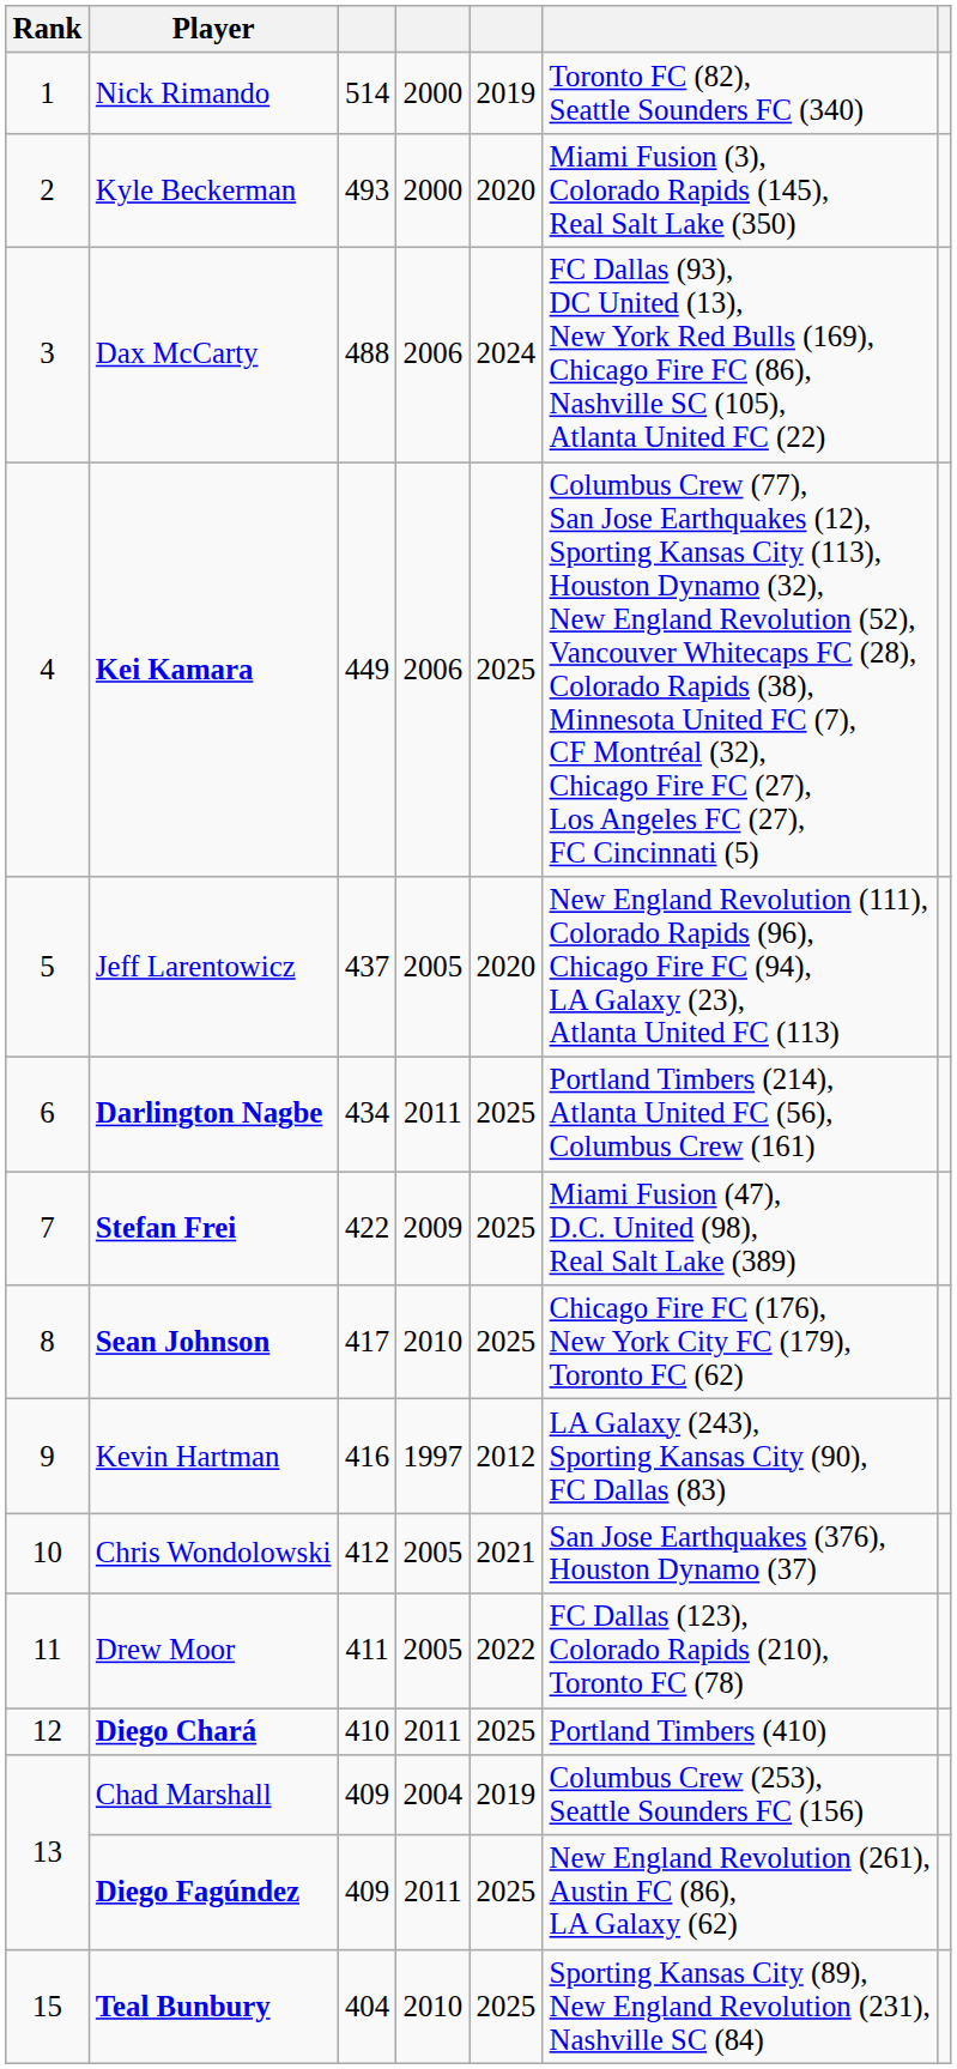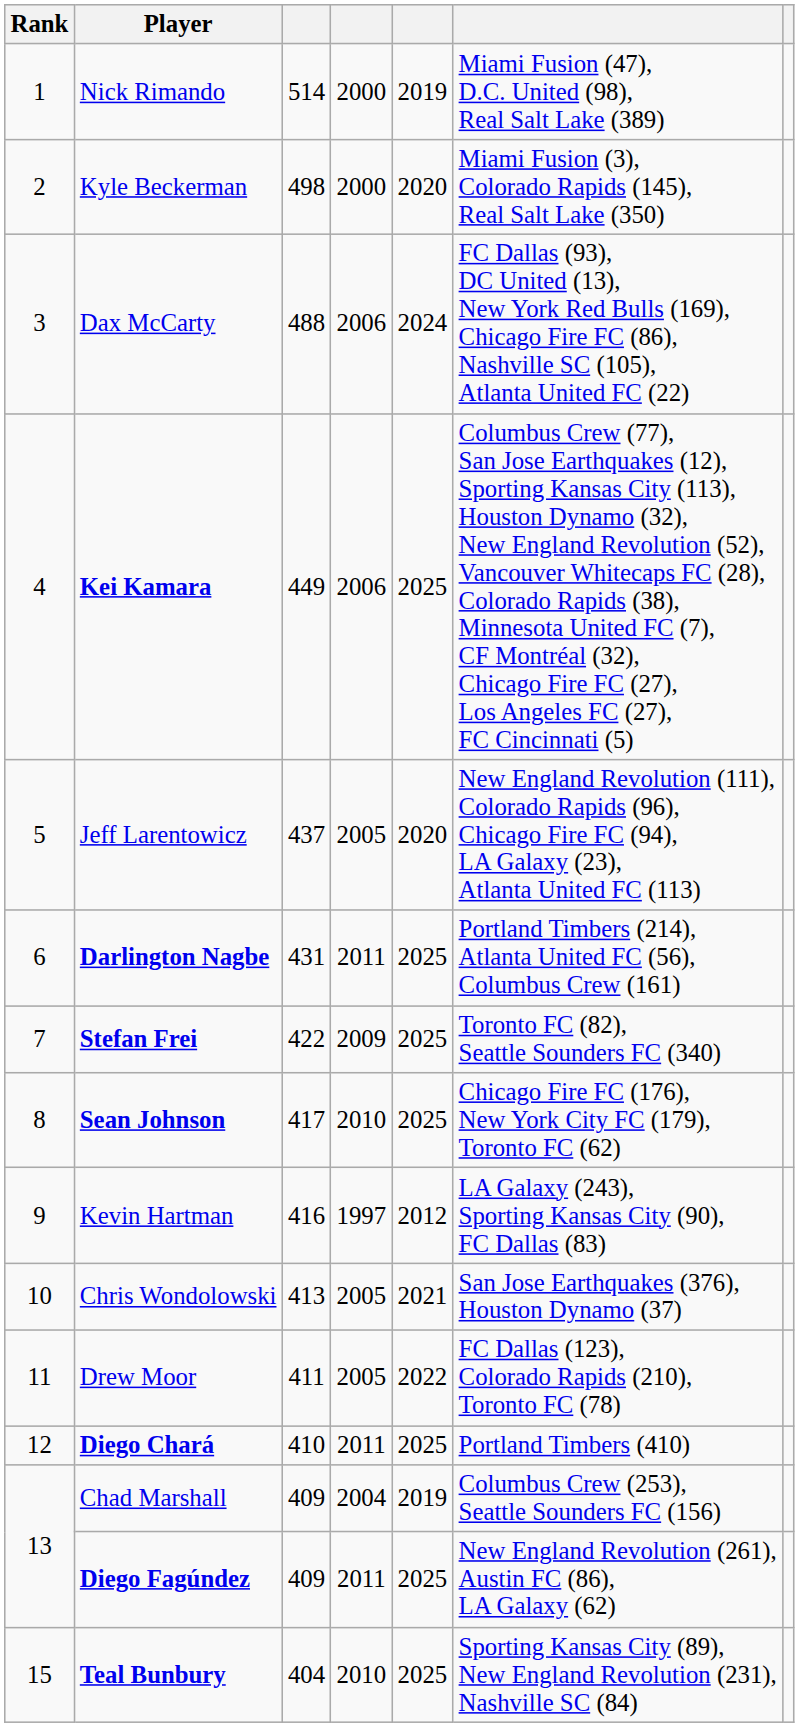Nick Rimando | column 6: Toronto FC (82), Seattle Sounders FC (340) -> Miami Fusion (47), D.C. United (98), Real Salt Lake (389)
Kyle Beckerman | column 3: 493 -> 498
Darlington Nagbe | column 3: 434 -> 431
Stefan Frei | column 6: Miami Fusion (47), D.C. United (98), Real Salt Lake (389) -> Toronto FC (82), Seattle Sounders FC (340)
Chris Wondolowski | column 3: 412 -> 413
